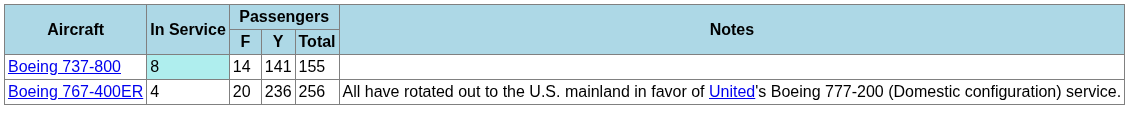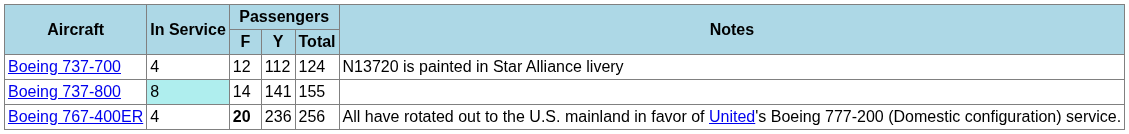+ row: Boeing 737-700 | 4 | 12 | 112 | 124 | N13720 is painted in Star Alliance livery
Boeing 767-400ER | Passengers / F: normal -> bold
